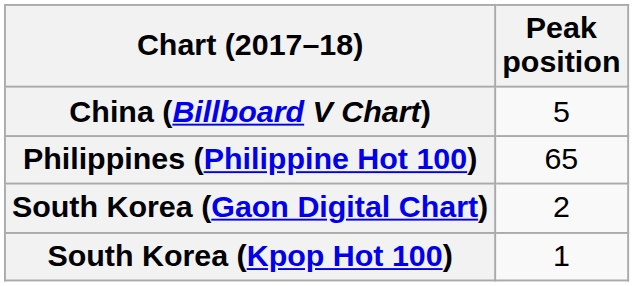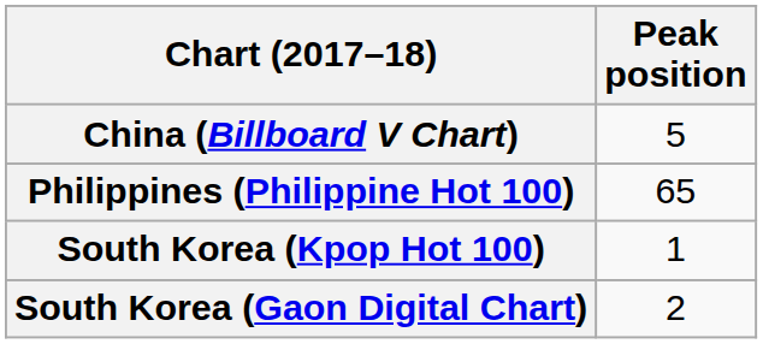rows swapped: South Korea (Kpop Hot 100) <-> South Korea (Gaon Digital Chart)
